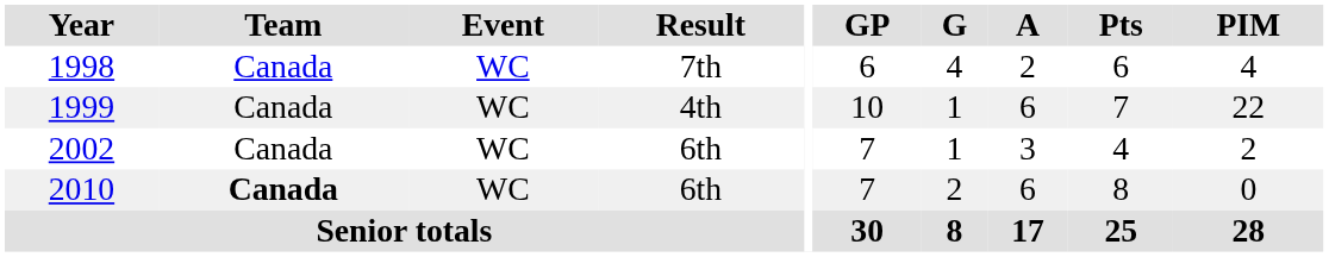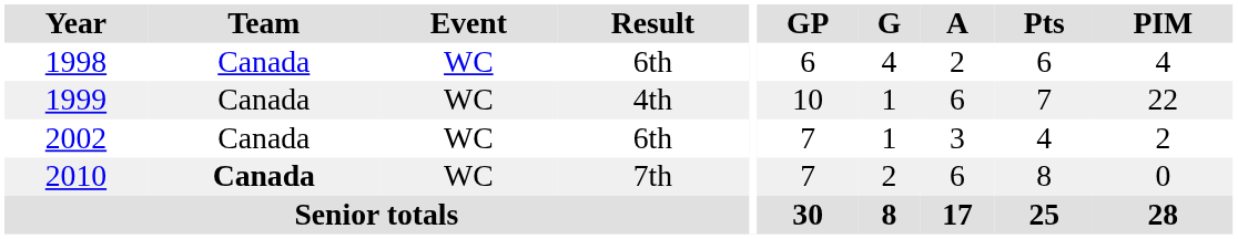1998 | Result: 7th -> 6th
2010 | Result: 6th -> 7th
